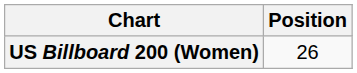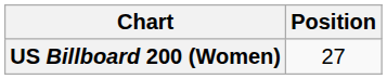US Billboard 200 (Women) | Position: 26 -> 27
